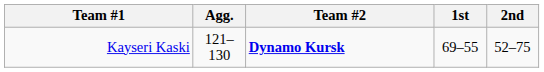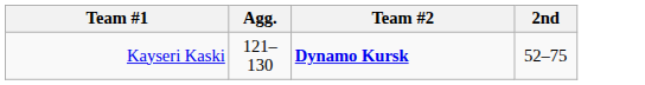- column: 1st | 69–55
